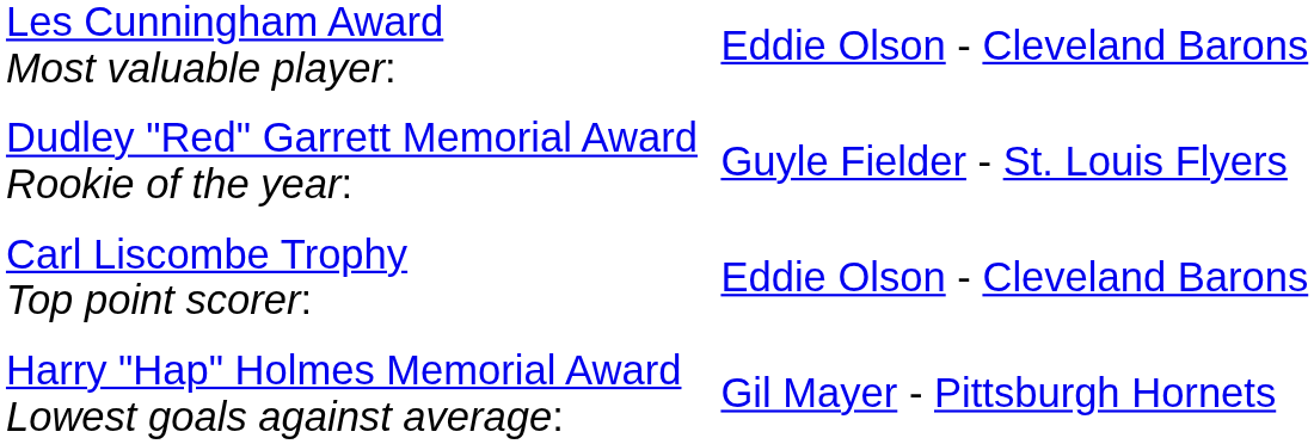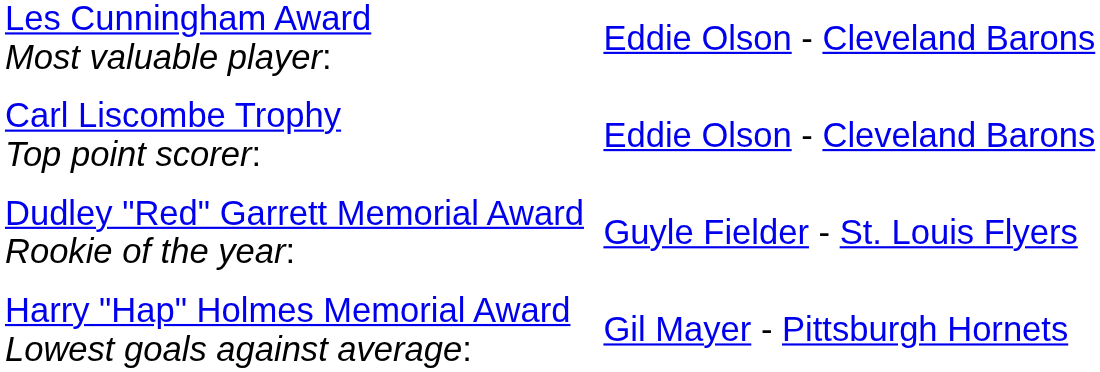rows swapped: Carl Liscombe Trophy Top point scorer: <-> Dudley "Red" Garrett Memorial Award Rookie of the year:
